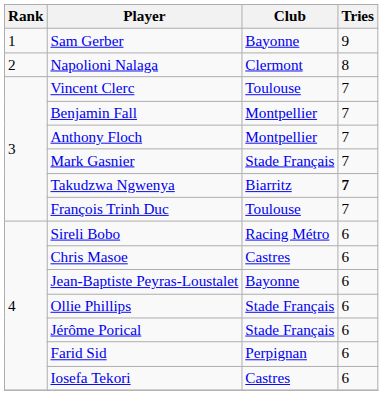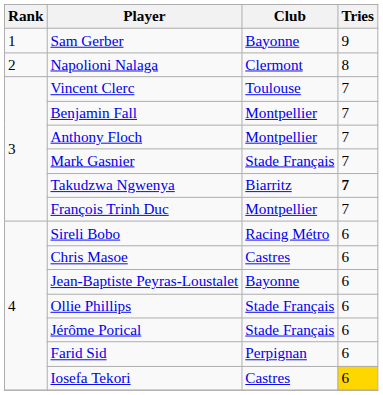François Trinh Duc | Club: Toulouse -> Montpellier
Iosefa Tekori | Tries: no background -> gold background
